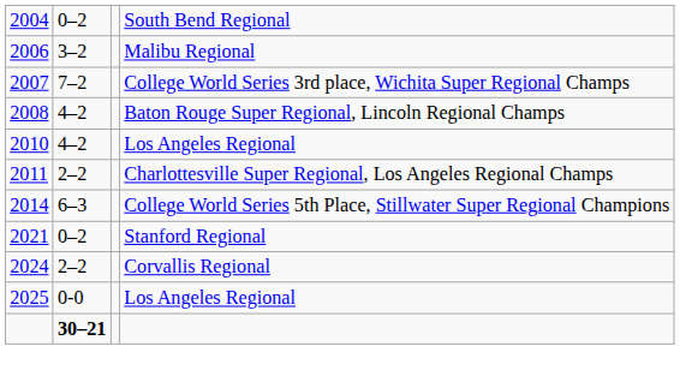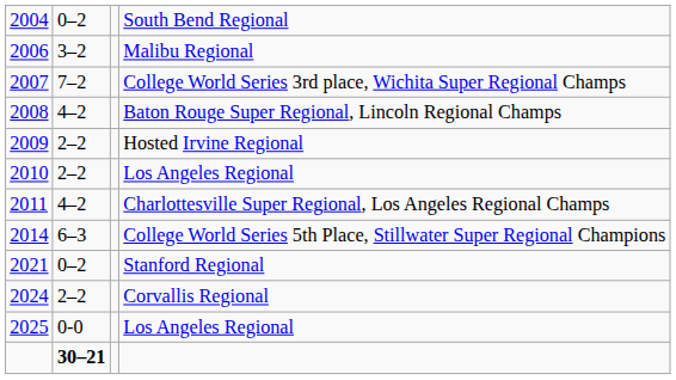+ row: 2009 | 2–2 | Hosted Irvine Regional
2010 / Los Angeles Regional | column 2: 4–2 -> 2–2
Charlottesville Super Regional, Los Angeles Regional Champs | column 2: 2–2 -> 4–2
